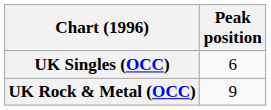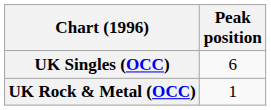UK Rock & Metal (OCC) | Peak position: 9 -> 1
